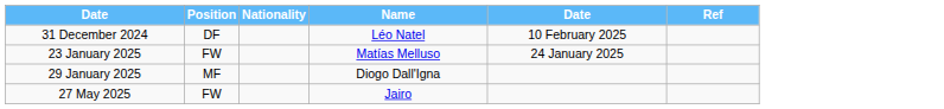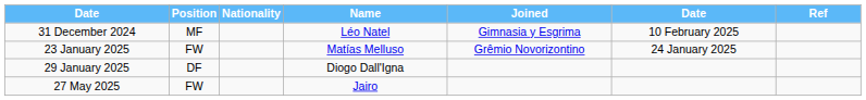+ column: Joined | Gimnasia y Esgrima | Grêmio Novorizontino
31 December 2024 | Position: DF -> MF
29 January 2025 | Position: MF -> DF
